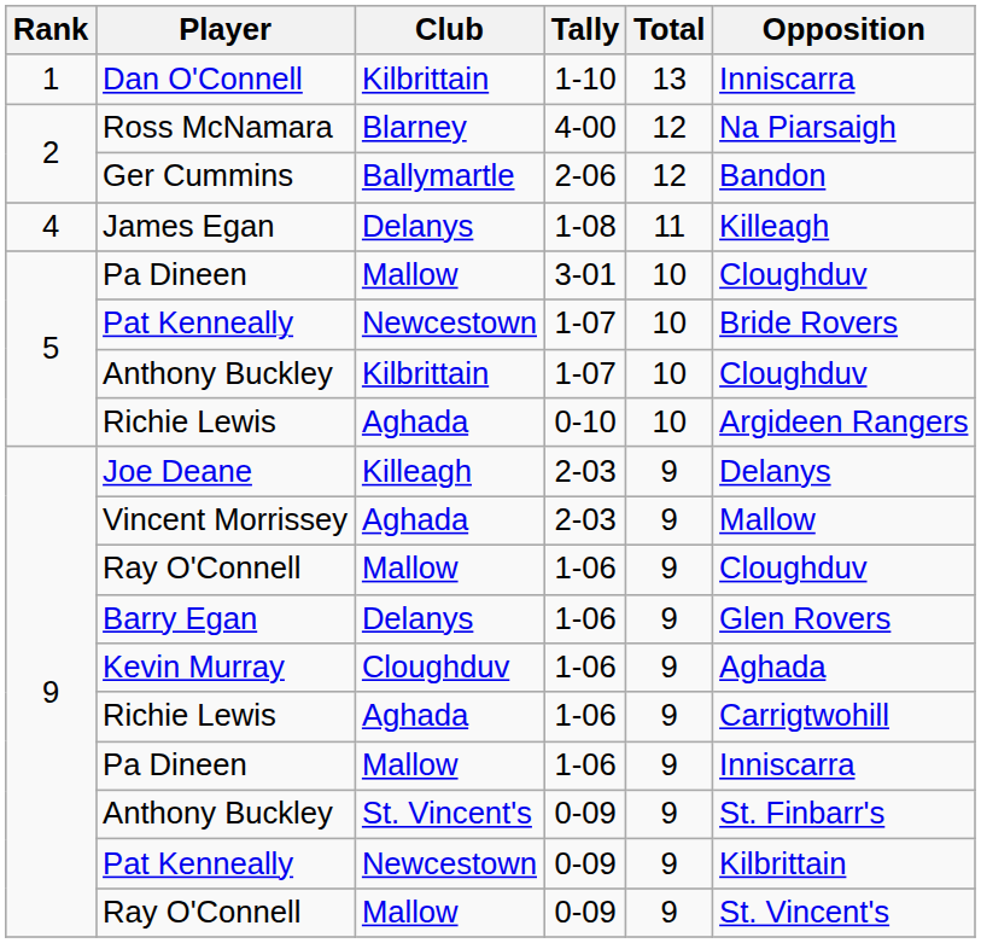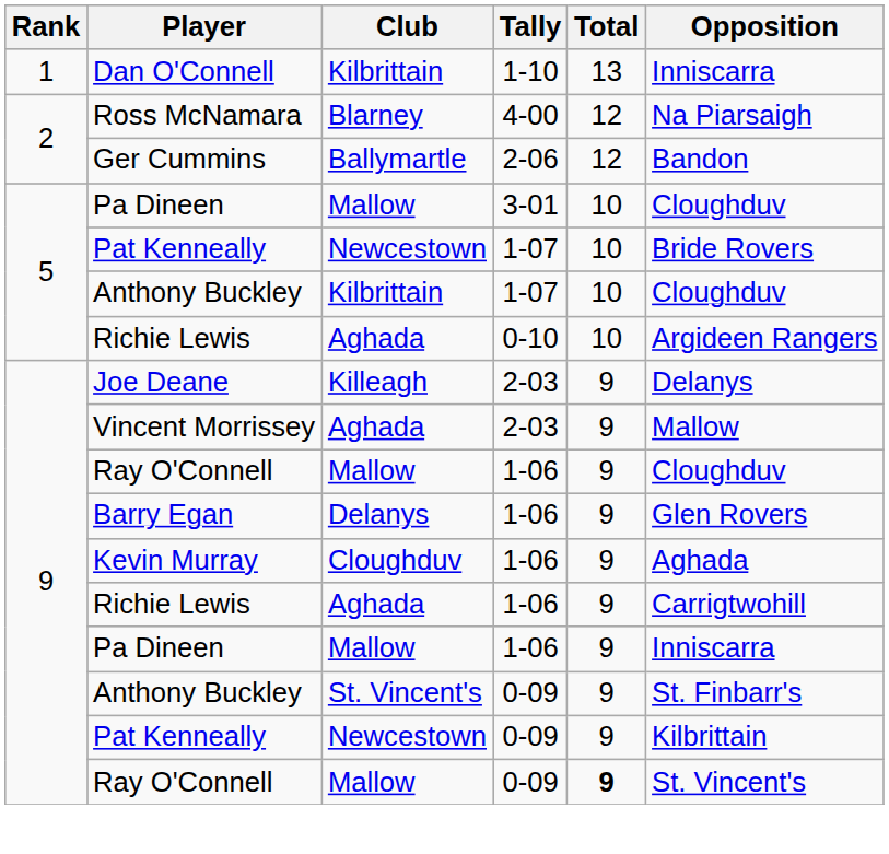- row: 4 | James Egan | Delanys | 1-08 | 11 | Killeagh
Ray O'Connell / 0-09 | Total: normal -> bold
